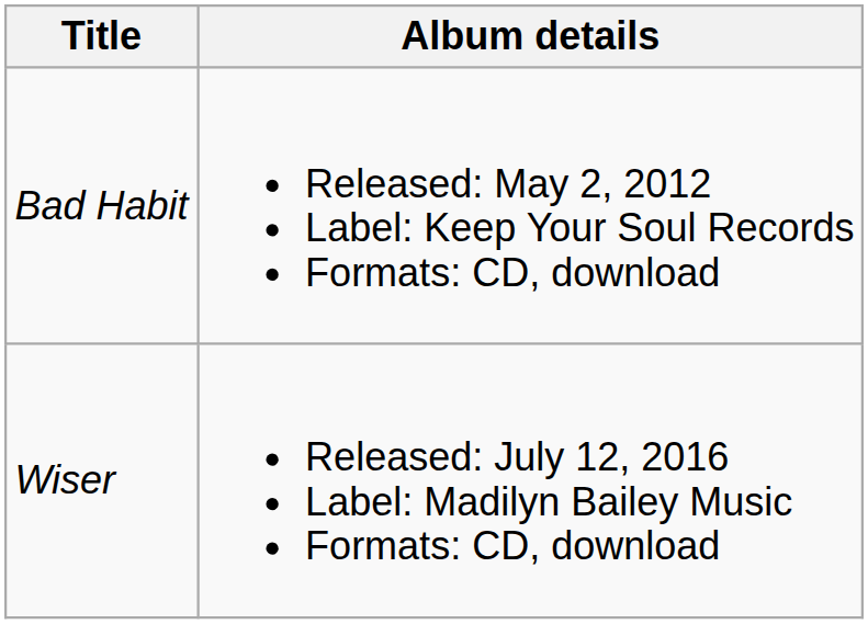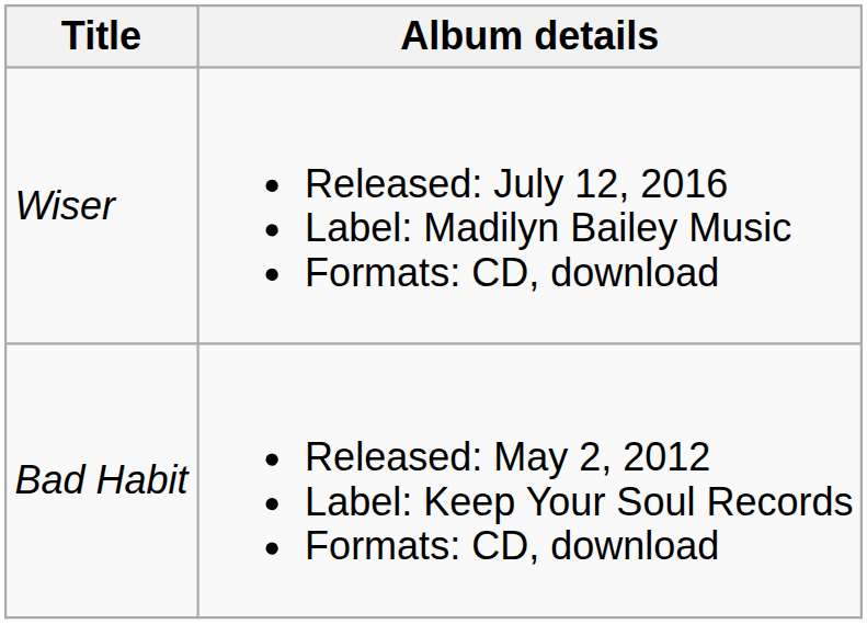rows swapped: Bad Habit <-> Wiser
